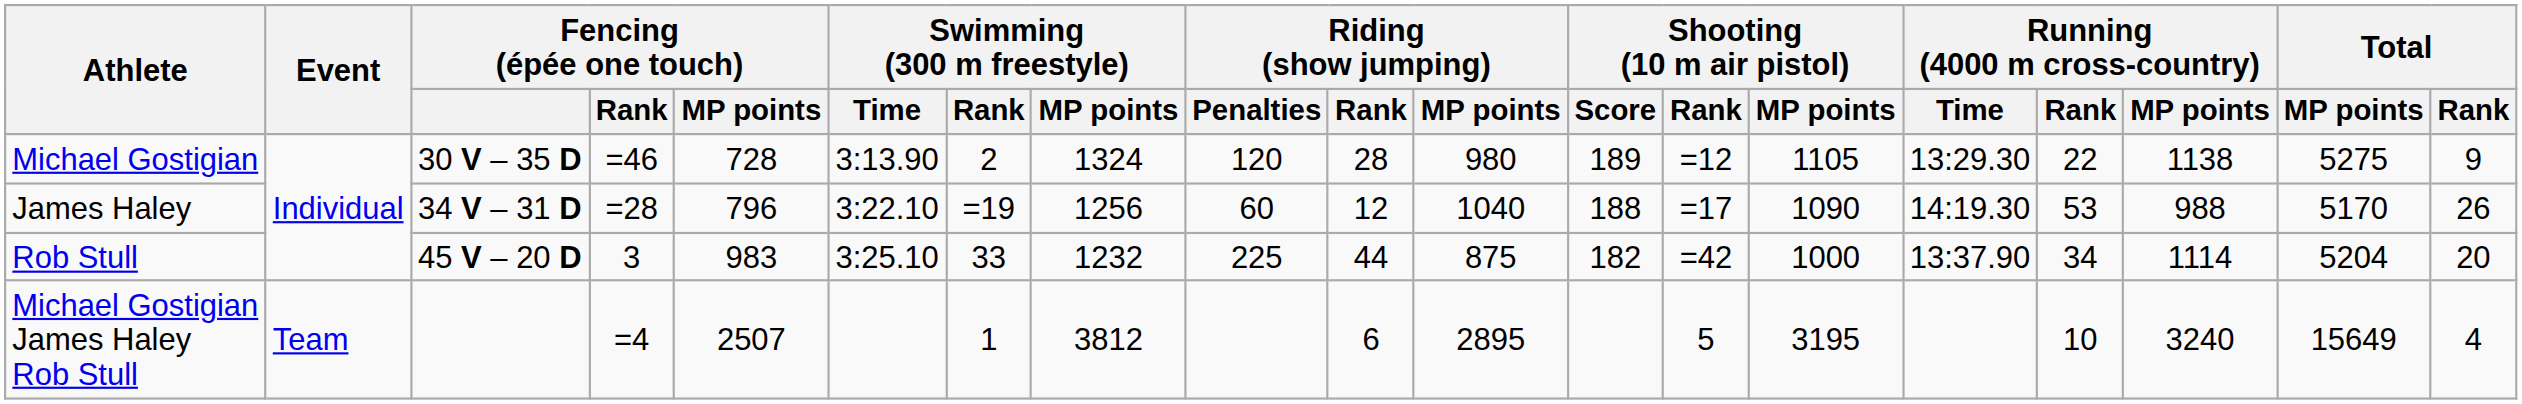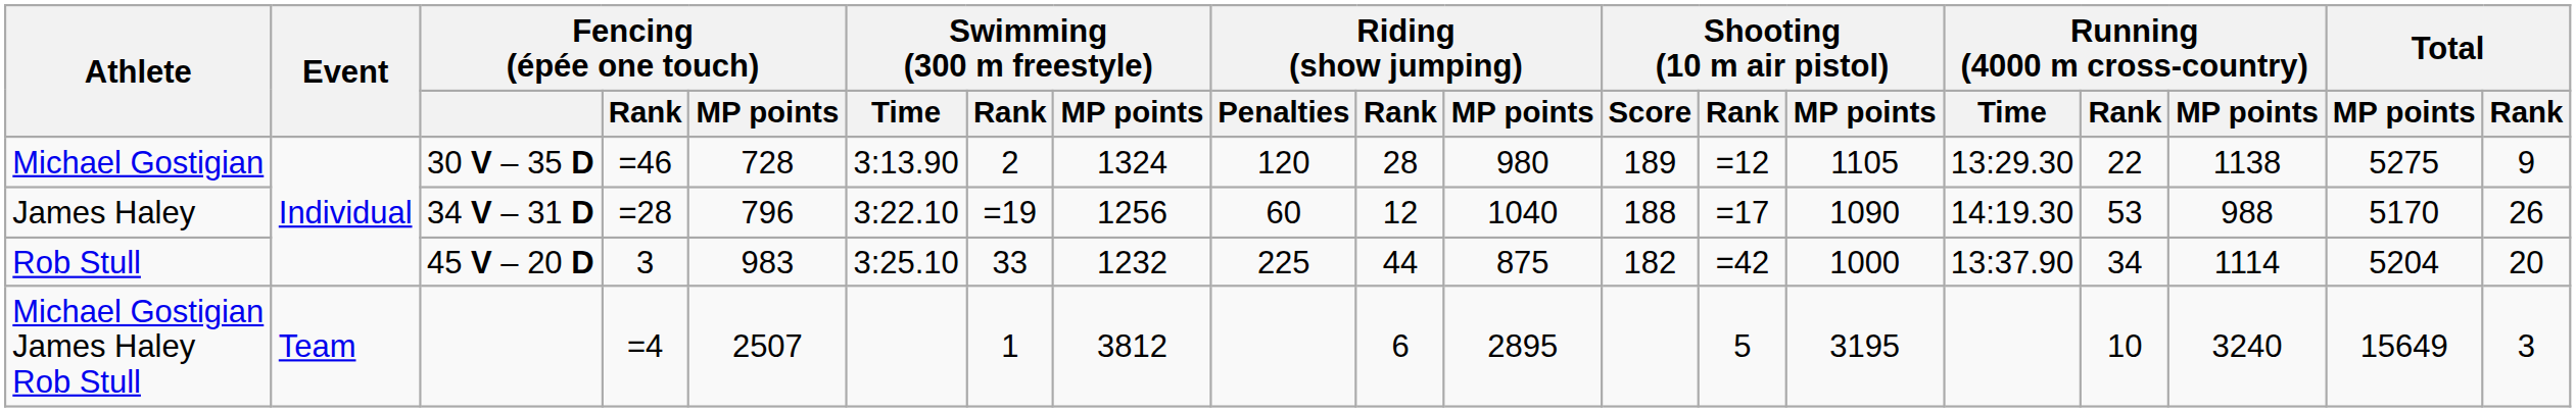Michael Gostigian James Haley Rob Stull | Total / Rank: 4 -> 3
